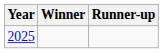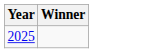- column: Runner-up
